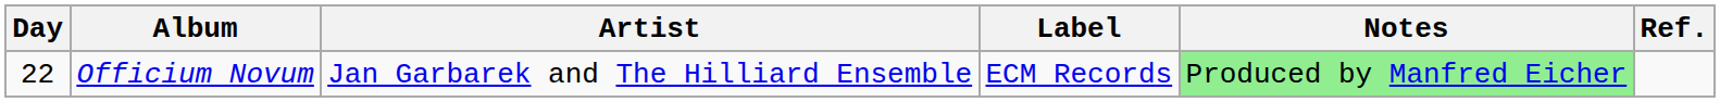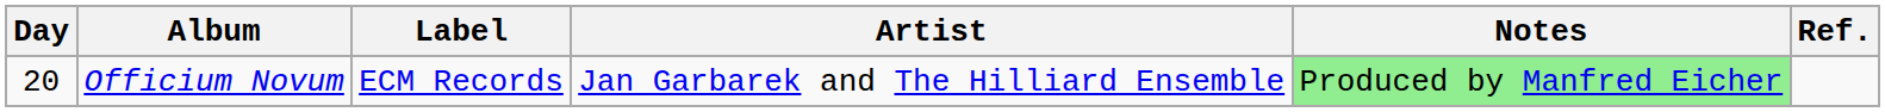columns swapped: Artist <-> Label
Officium Novum | Day: 22 -> 20
